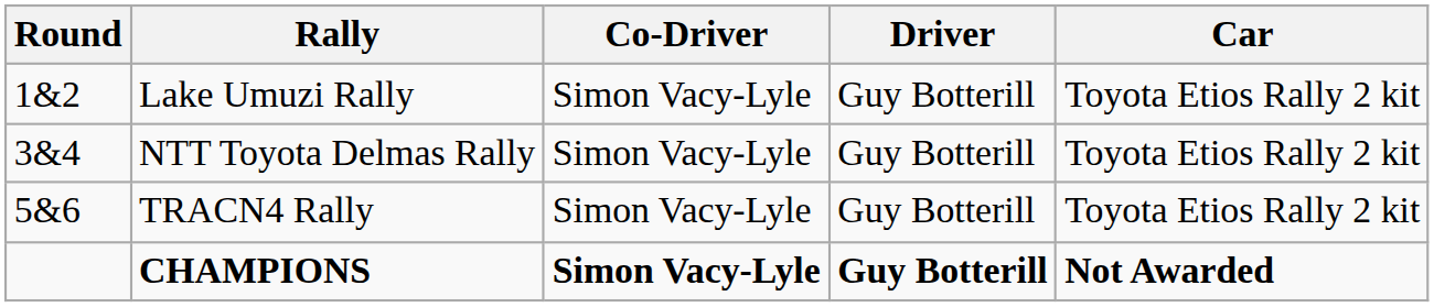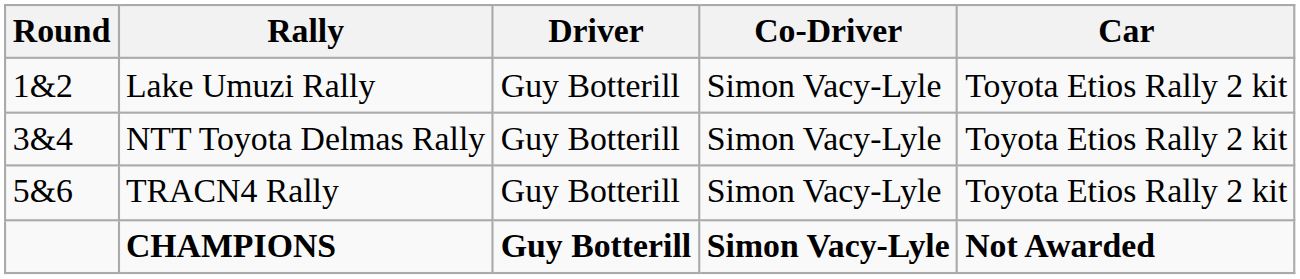columns swapped: Driver <-> Co-Driver
